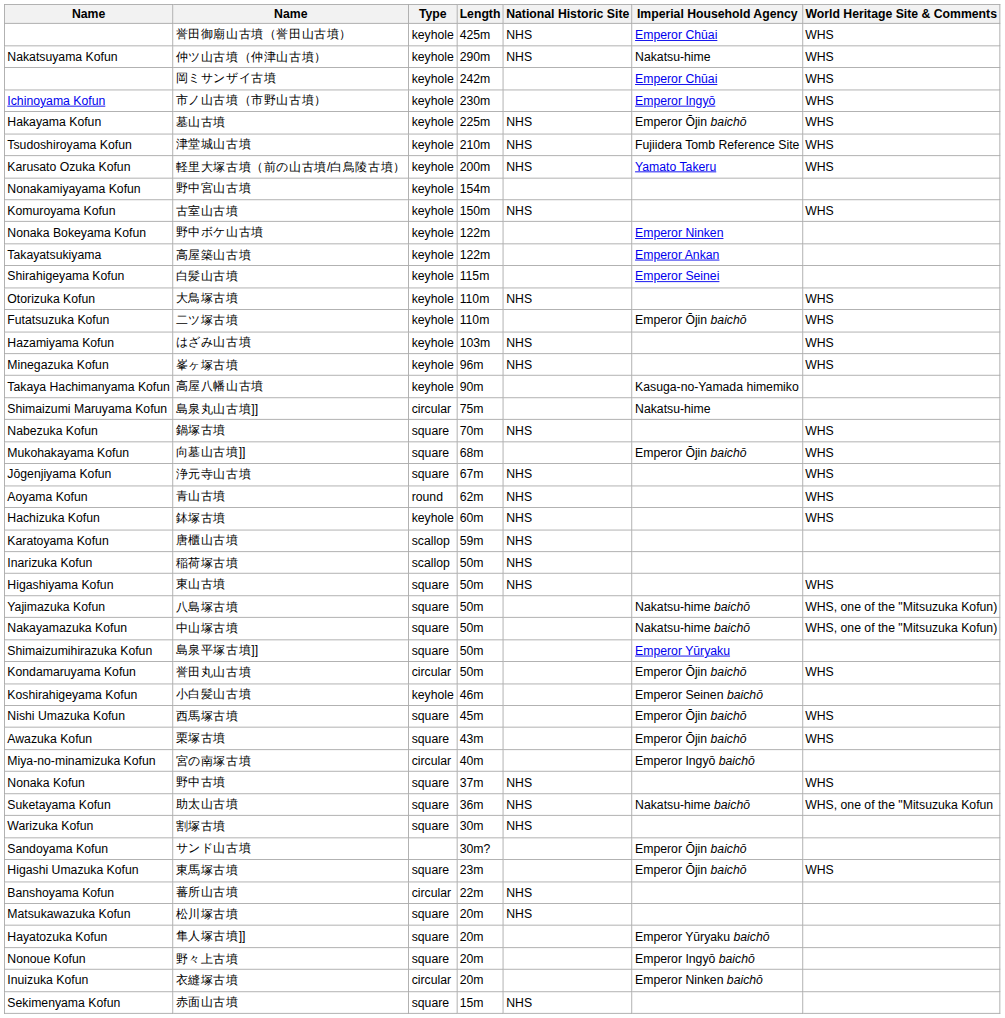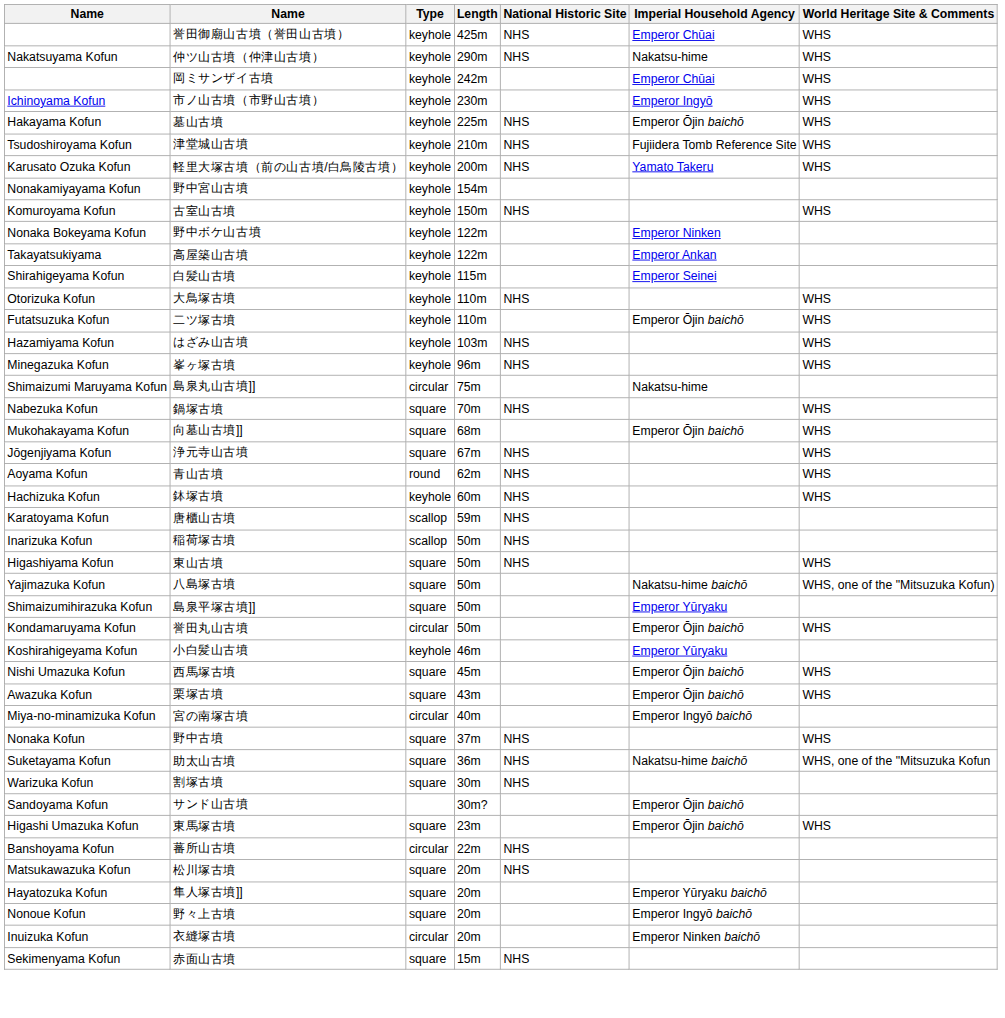- row: Takaya Hachimanyama Kofun | 高屋八幡山古墳 | keyhole | 90m | Kasuga-no-Yamada himemiko
- row: Nakayamazuka Kofun | 中山塚古墳 | square | 50m | Nakatsu-hime baichō | WHS, one of the "Mitsuzuka Kofun)
小白髪山古墳 | Imperial Household Agency: Emperor Seinen baichō -> Emperor Yūryaku
